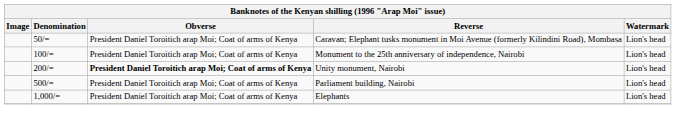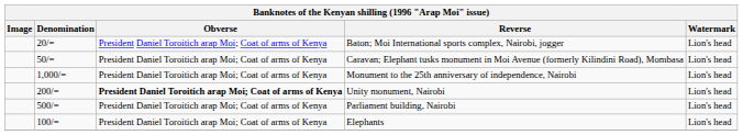+ row: 20/= | President Daniel Toroitich arap Moi; Coat of arms of Kenya | Baton; Moi International sports complex, Nairobi, jogger | Lion's head
Monument to the 25th anniversary of independence, Nairobi | Denomination: 100/= -> 1,000/=
Elephants | Denomination: 1,000/= -> 100/=
